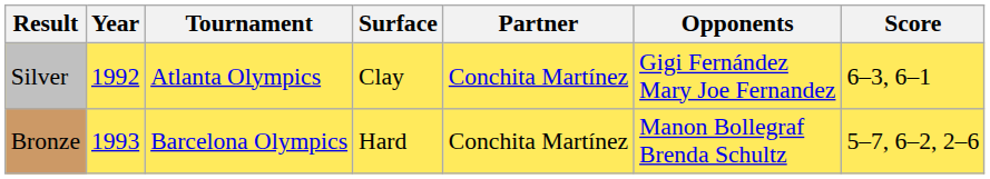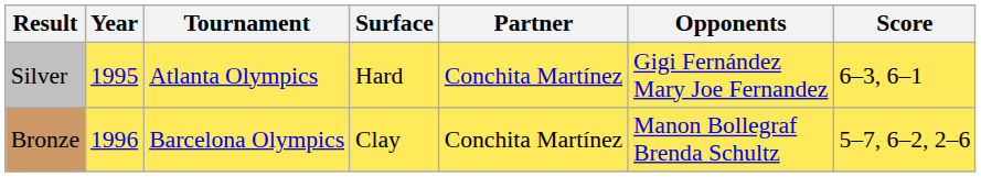Silver | Year: 1992 -> 1995
Silver | Surface: Clay -> Hard
Bronze | Year: 1993 -> 1996
Bronze | Surface: Hard -> Clay
